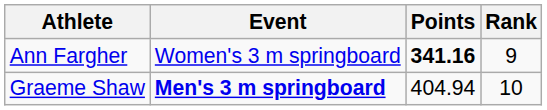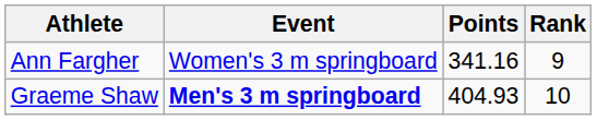Ann Fargher | Points: bold -> normal
Graeme Shaw | Points: 404.94 -> 404.93
